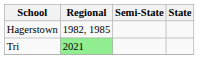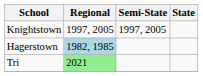+ row: Knightstown | 1997, 2005 | 1997, 2005
Hagerstown | Regional: no background -> lightblue background
